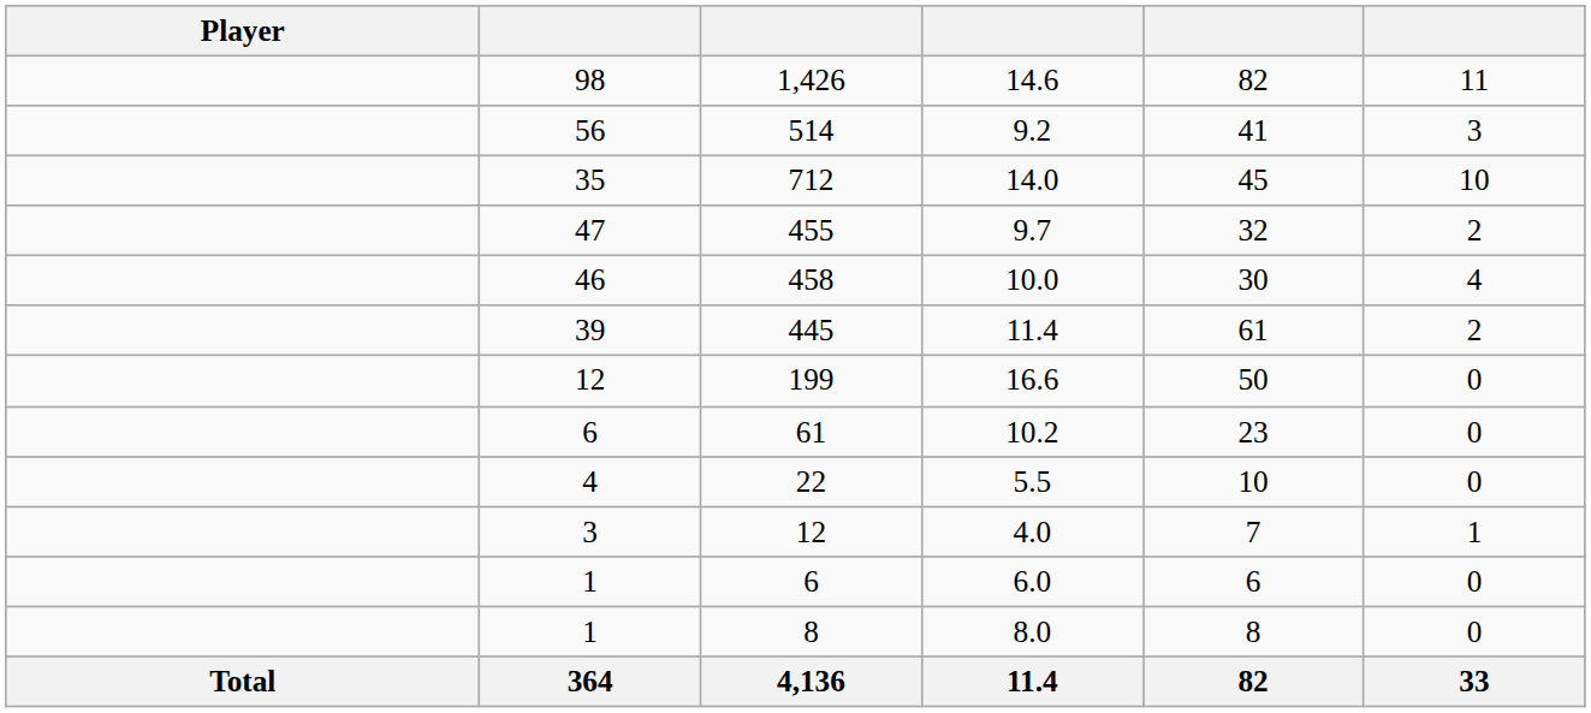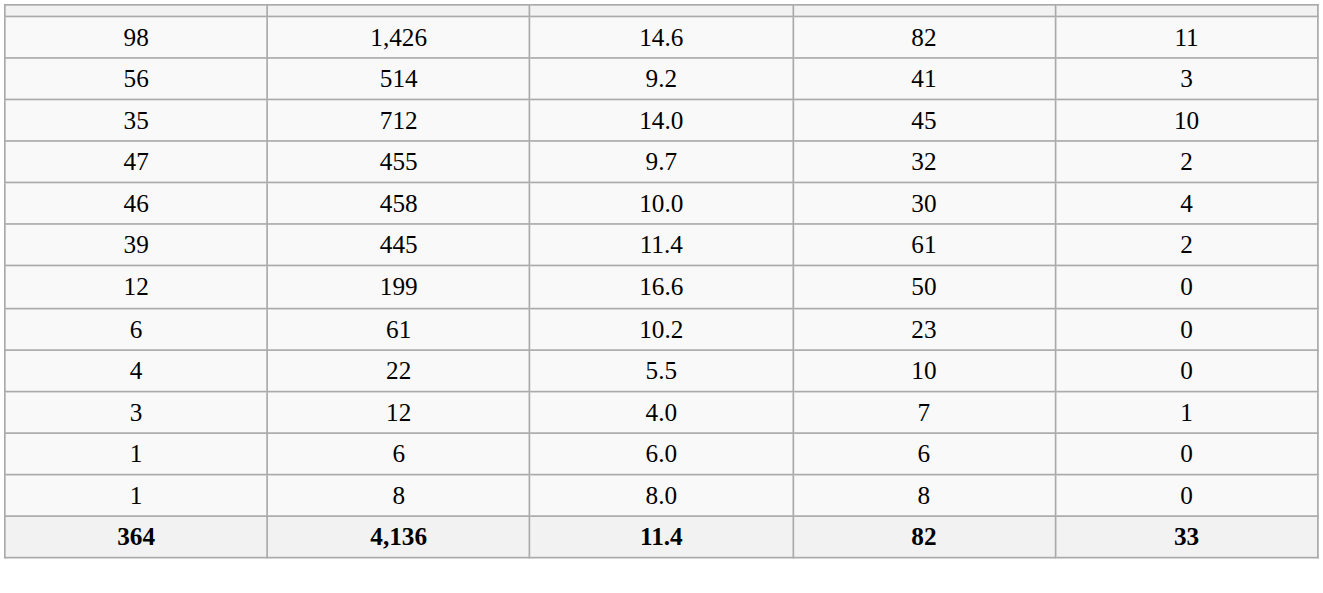- column: Player | Total
